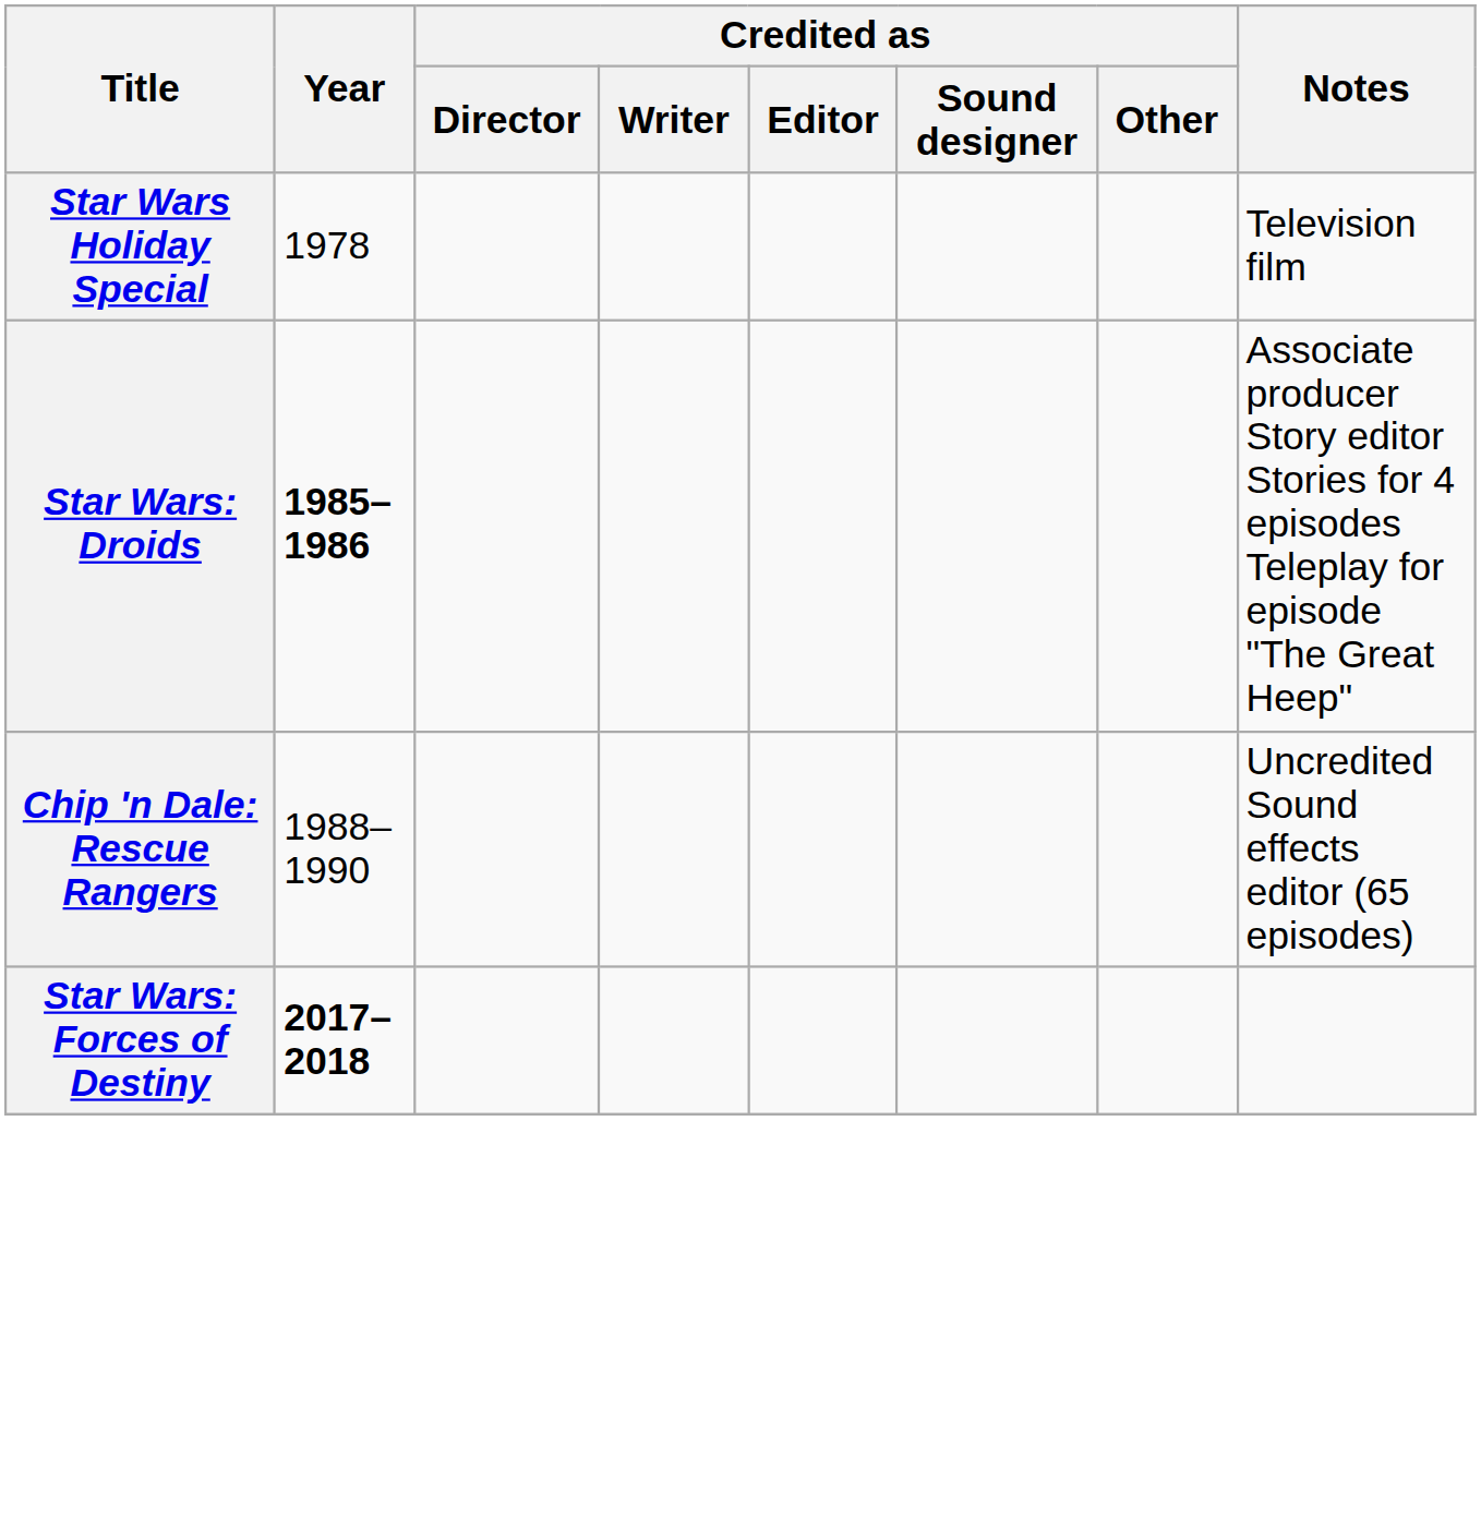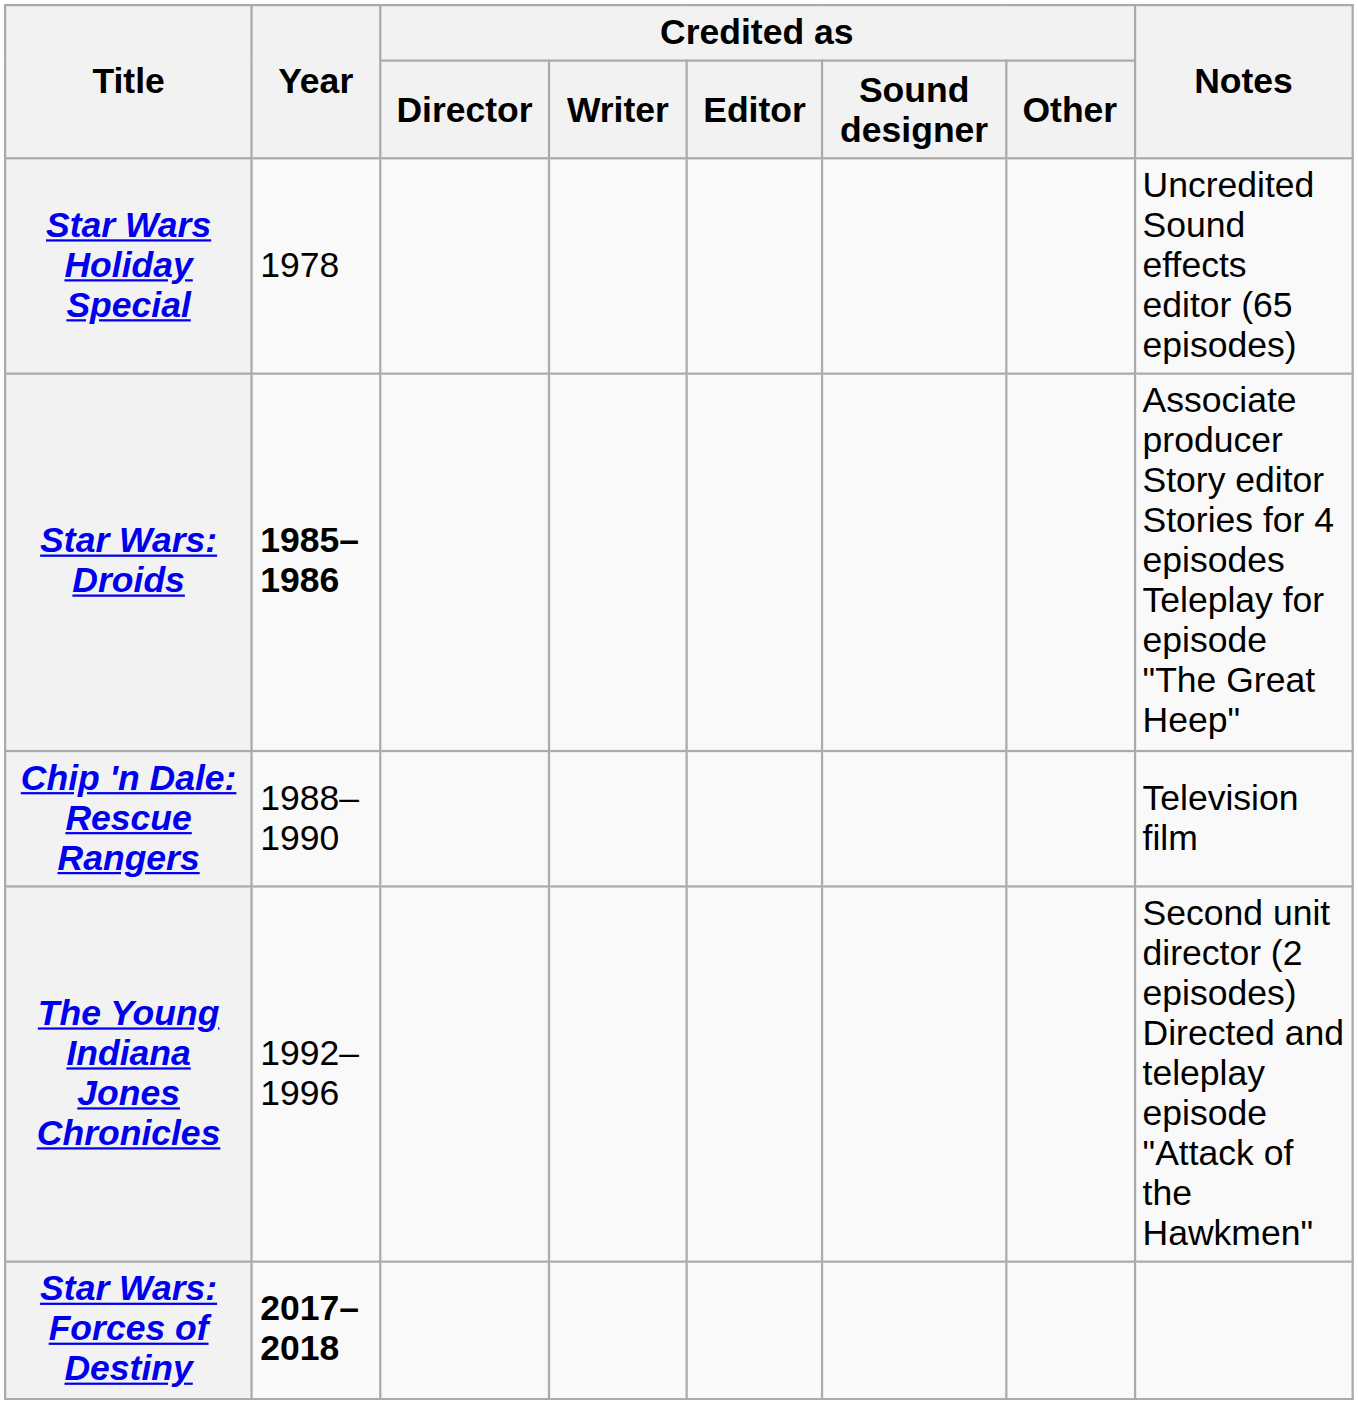Star Wars Holiday Special | Notes: Television film -> Uncredited Sound effects editor (65 episodes)
Chip 'n Dale: Rescue Rangers | Notes: Uncredited Sound effects editor (65 episodes) -> Television film
+ row: The Young Indiana Jones Chronicles | 1992–1996 | Second unit director (2 episodes) Directed and teleplay episode "Attack of the Hawkmen"
